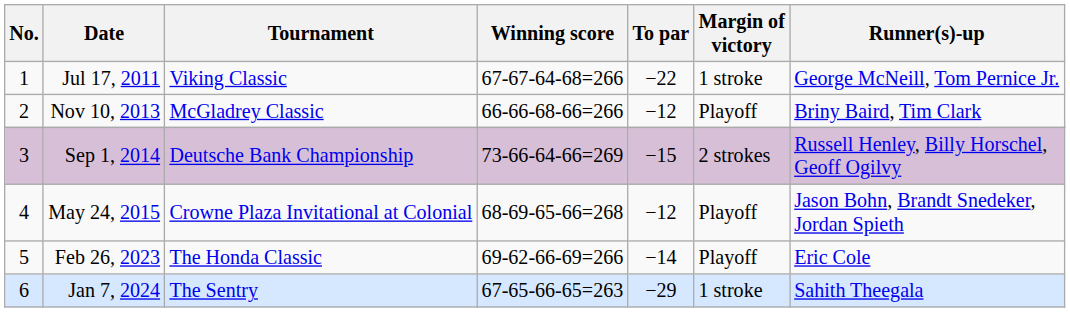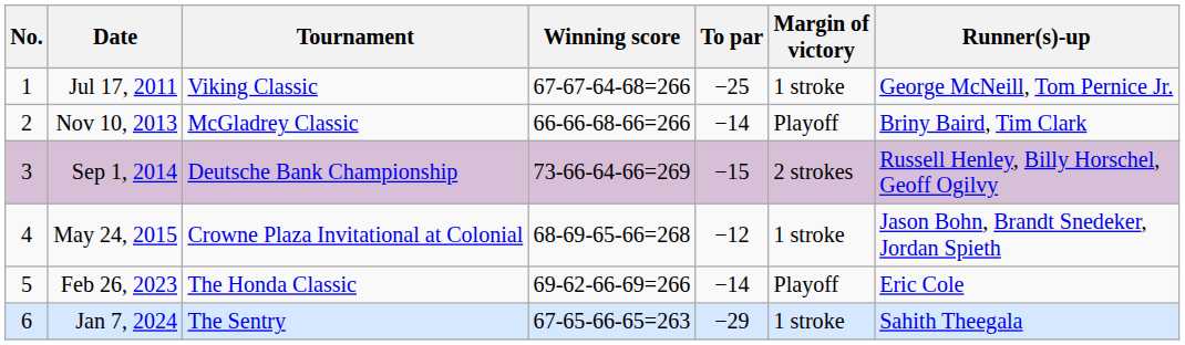Jul 17, 2011 | To par: −22 -> −25
Nov 10, 2013 | To par: −12 -> −14
May 24, 2015 | Margin of victory: Playoff -> 1 stroke
